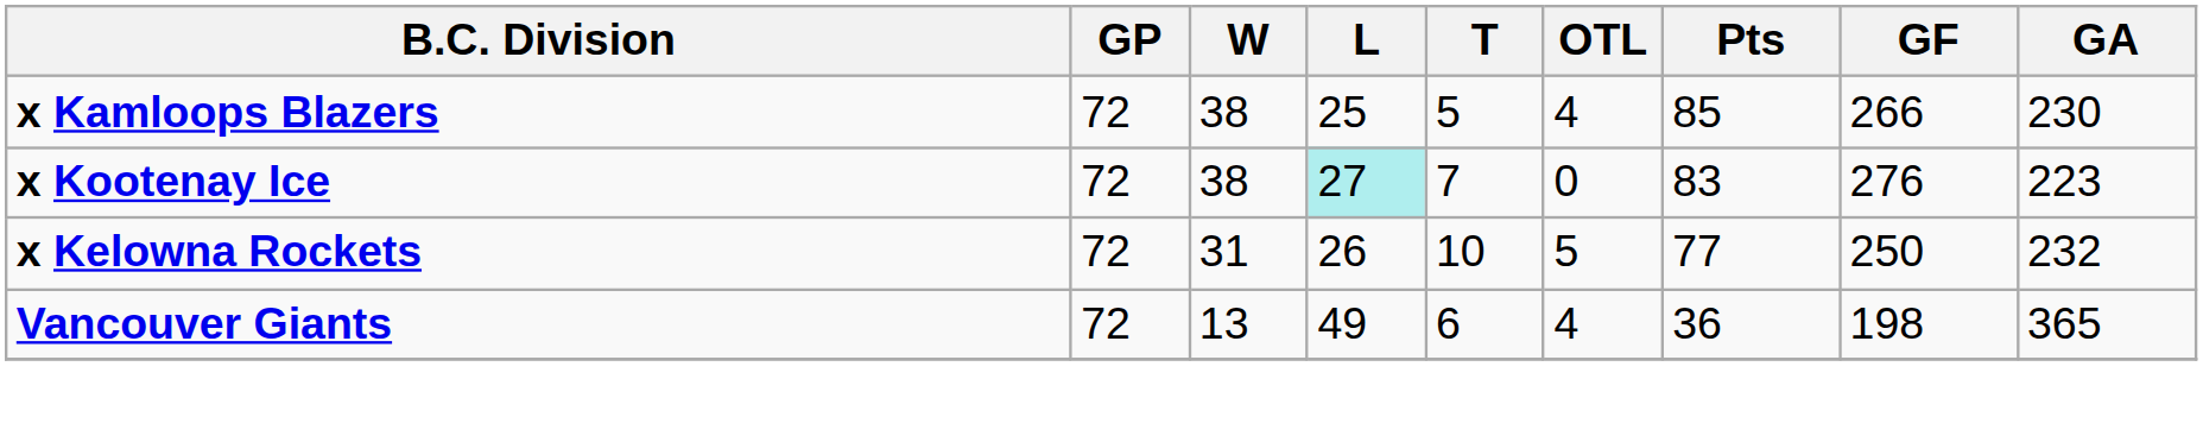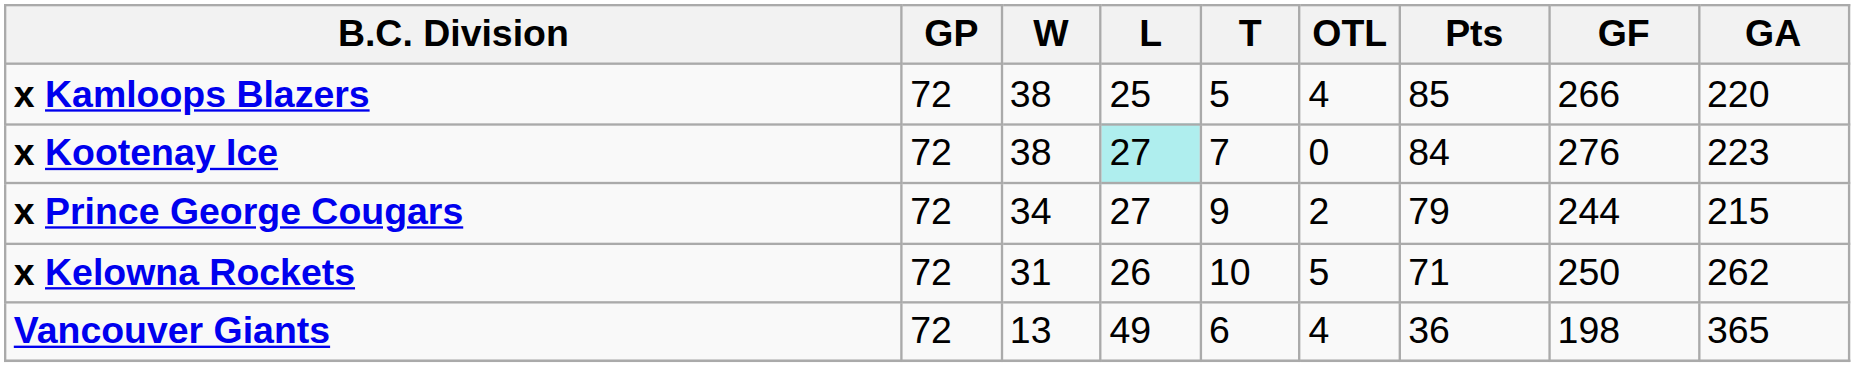x Kamloops Blazers | GA: 230 -> 220
x Kootenay Ice | Pts: 83 -> 84
+ row: x Prince George Cougars | 72 | 34 | 27 | 9 | 2 | 79 | 244 | 215
x Kelowna Rockets | Pts: 77 -> 71
x Kelowna Rockets | GA: 232 -> 262
